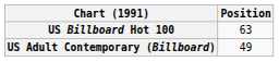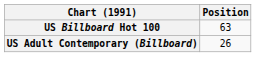US Adult Contemporary (Billboard) | Position: 49 -> 26
